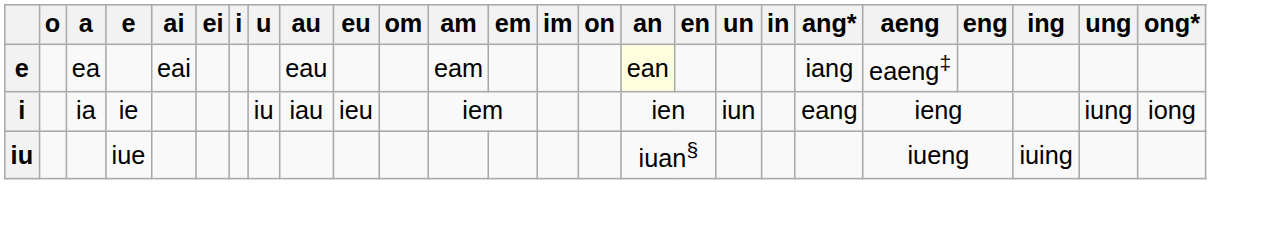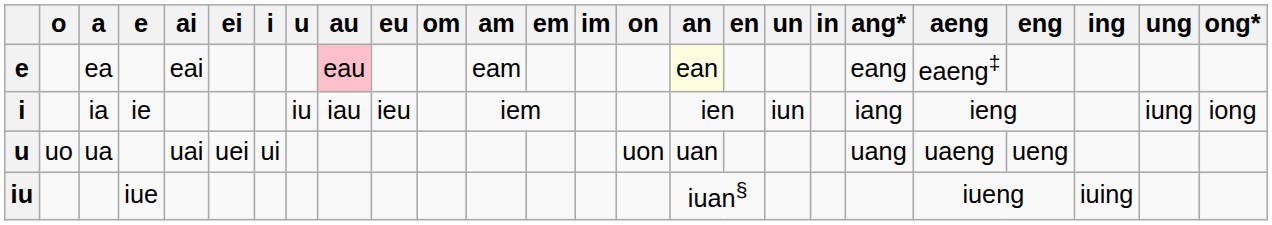ea | au: no background -> pink background
ea | ang*: iang -> eang
ia | ang*: eang -> iang
+ row: u | uo | ua | uai | uei | ui | uon | uan | uang | uaeng | ueng
